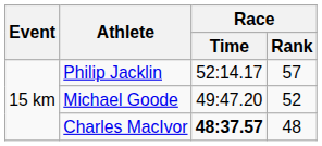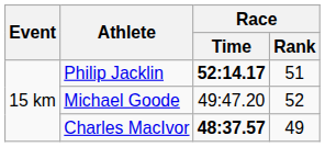Philip Jacklin | Race / Time: normal -> bold
Philip Jacklin | Race / Rank: 57 -> 51
Charles MacIvor | Race / Rank: 48 -> 49
